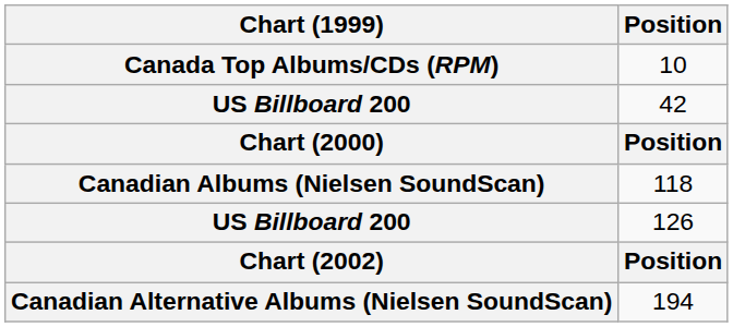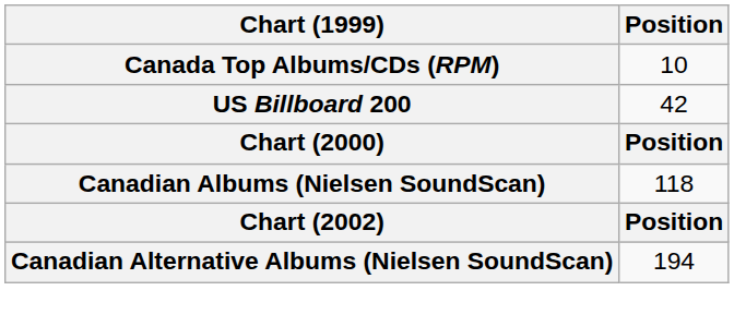- row: US Billboard 200 | 126
